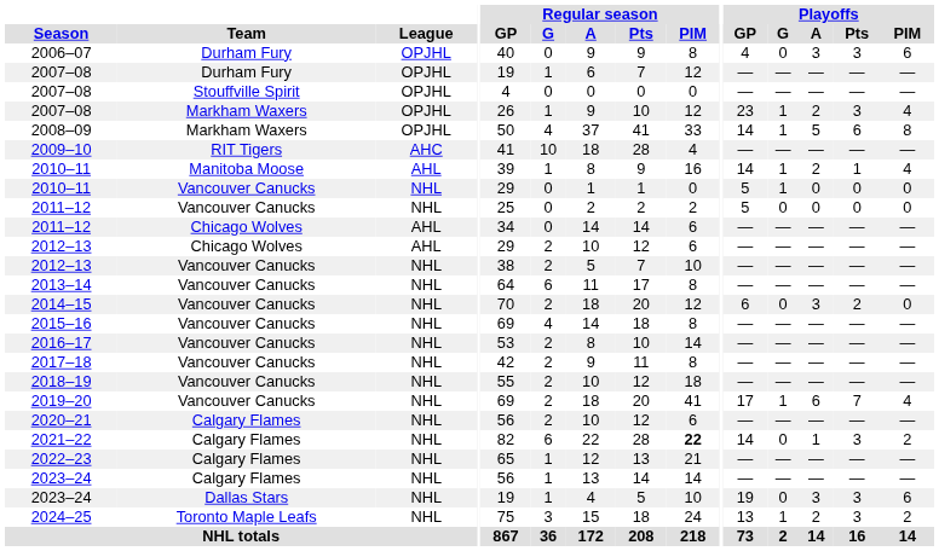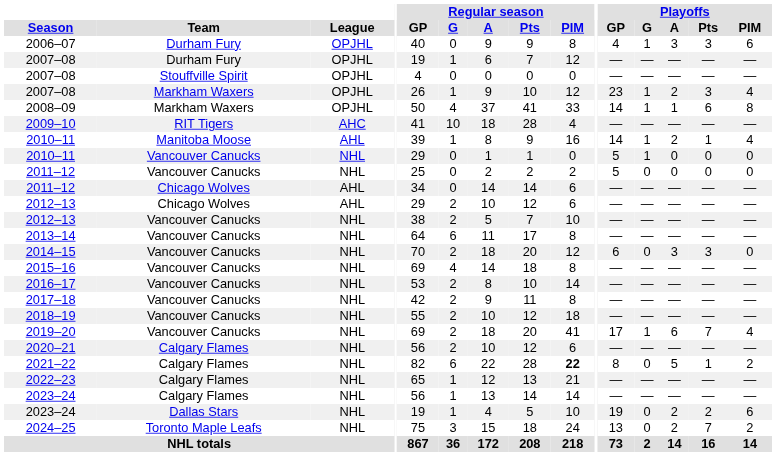2006–07 | Playoffs / G: 0 -> 1
2008–09 | Playoffs / A: 5 -> 1
2014–15 | Playoffs / Pts: 2 -> 3
2021–22 | Playoffs / GP: 14 -> 8
2021–22 | Playoffs / A: 1 -> 5
2021–22 | Playoffs / Pts: 3 -> 1
2023–24 / Dallas Stars | Playoffs / A: 3 -> 2
2023–24 / Dallas Stars | Playoffs / Pts: 3 -> 2
2024–25 | Playoffs / G: 1 -> 0
2024–25 | Playoffs / Pts: 3 -> 7
